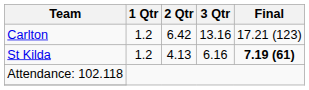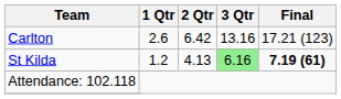Carlton | 1 Qtr: 1.2 -> 2.6
St Kilda | 3 Qtr: no background -> lightgreen background
